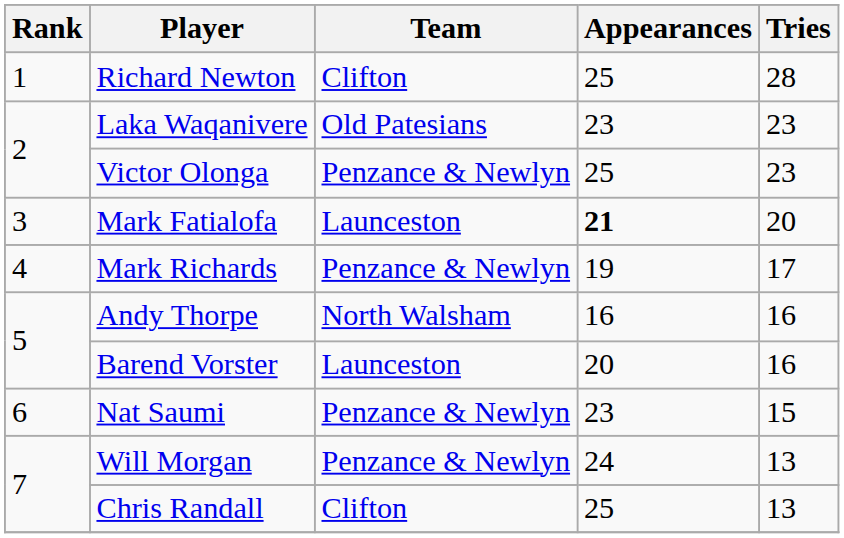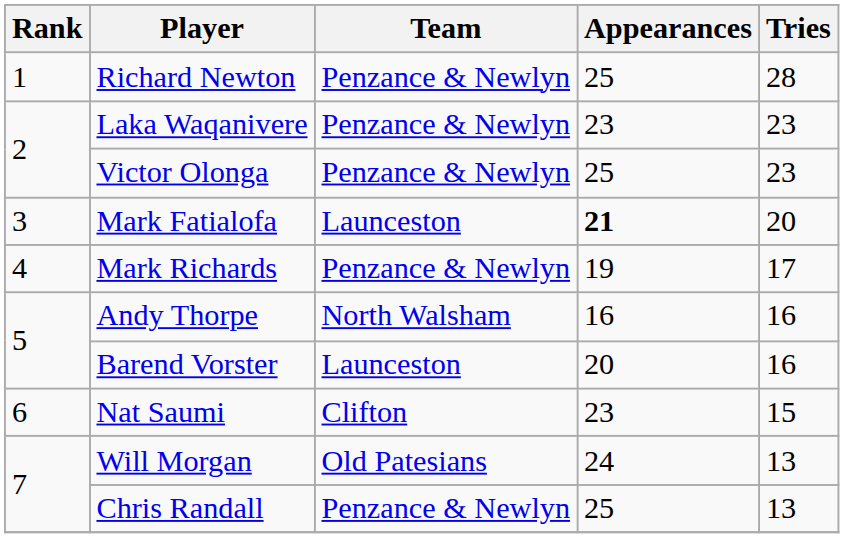Richard Newton | Team: Clifton -> Penzance & Newlyn
Laka Waqanivere | Team: Old Patesians -> Penzance & Newlyn
Nat Saumi | Team: Penzance & Newlyn -> Clifton
Will Morgan | Team: Penzance & Newlyn -> Old Patesians
Chris Randall | Team: Clifton -> Penzance & Newlyn
